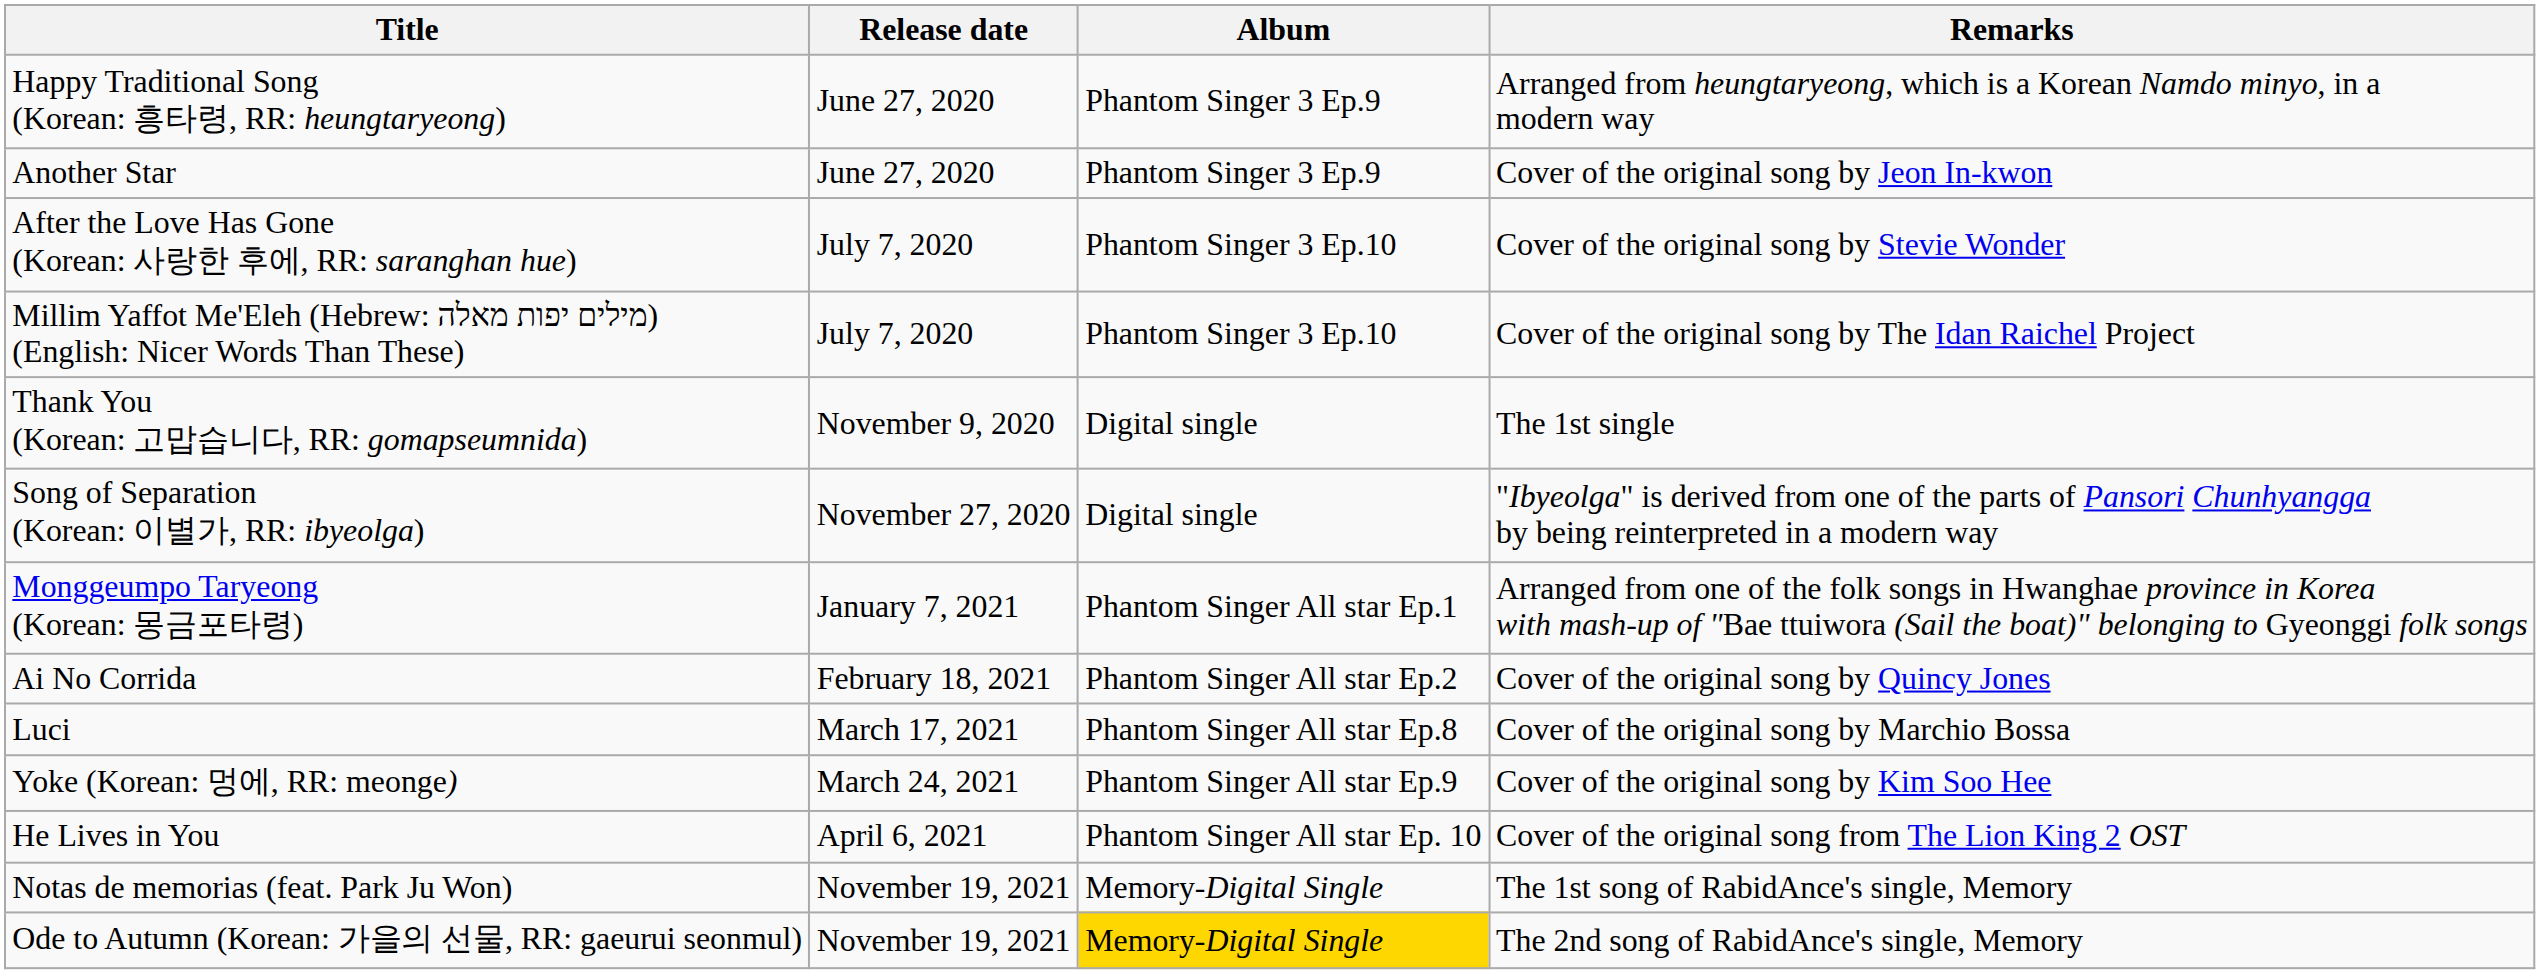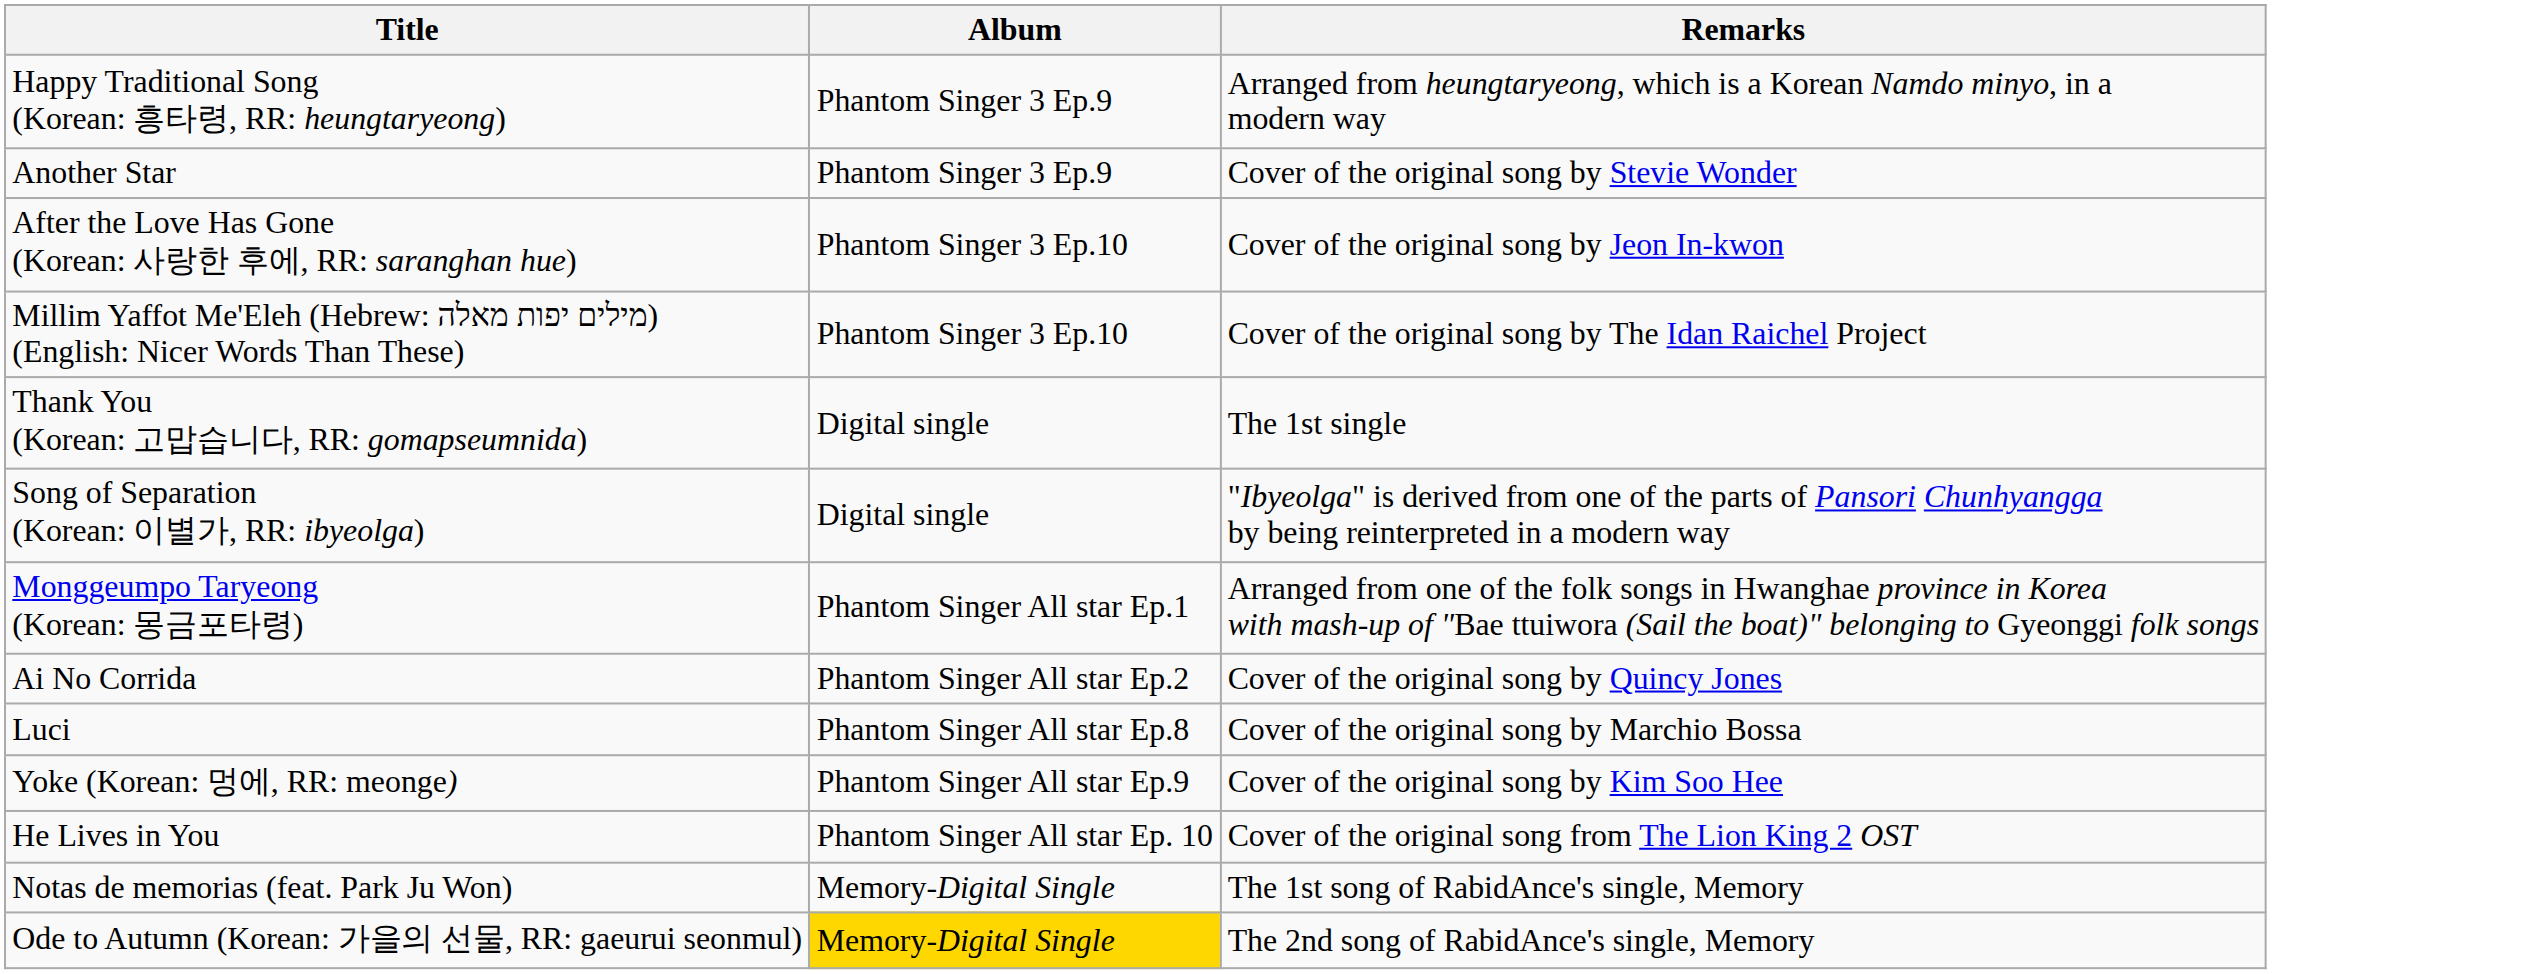- column: Release date | June 27, 2020 | June 27, 2020 | July 7, 2020 | July 7, 2020 | November 9, 2020 | November 27, 2020 | January 7, 2021 | February 18, 2021 | March 17, 2021 | March 24, 2021 | April 6, 2021 | November 19, 2021 | November 19, 2021
Another Star | Remarks: Cover of the original song by Jeon In-kwon -> Cover of the original song by Stevie Wonder
After the Love Has Gone (Korean: 사랑한 후에, RR: saranghan hue) | Remarks: Cover of the original song by Stevie Wonder -> Cover of the original song by Jeon In-kwon
